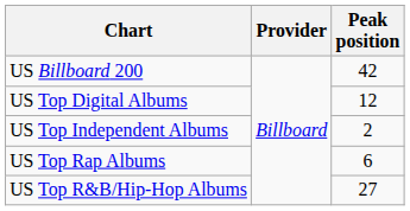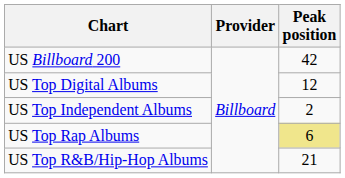US Top Rap Albums | Peak position: no background -> khaki background
US Top R&B/Hip-Hop Albums | Peak position: 27 -> 21
